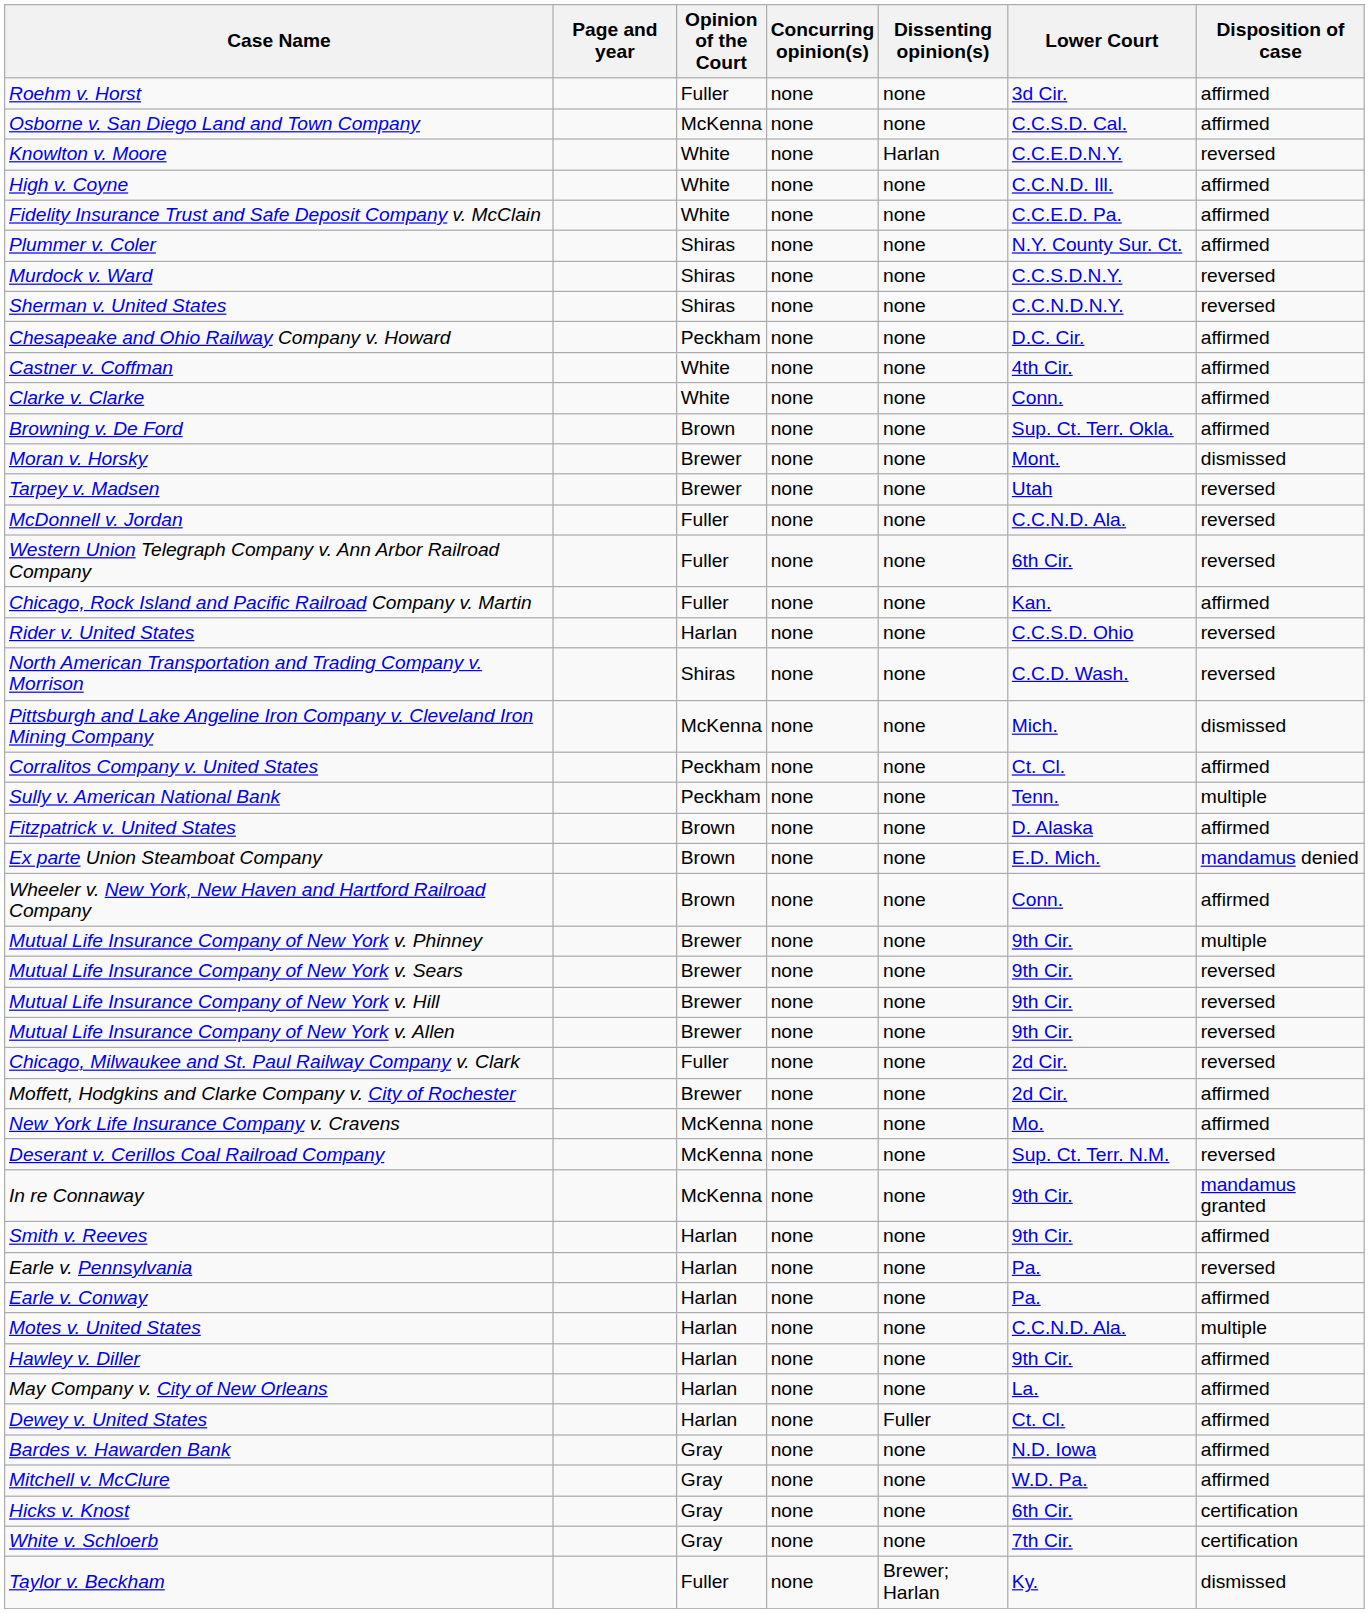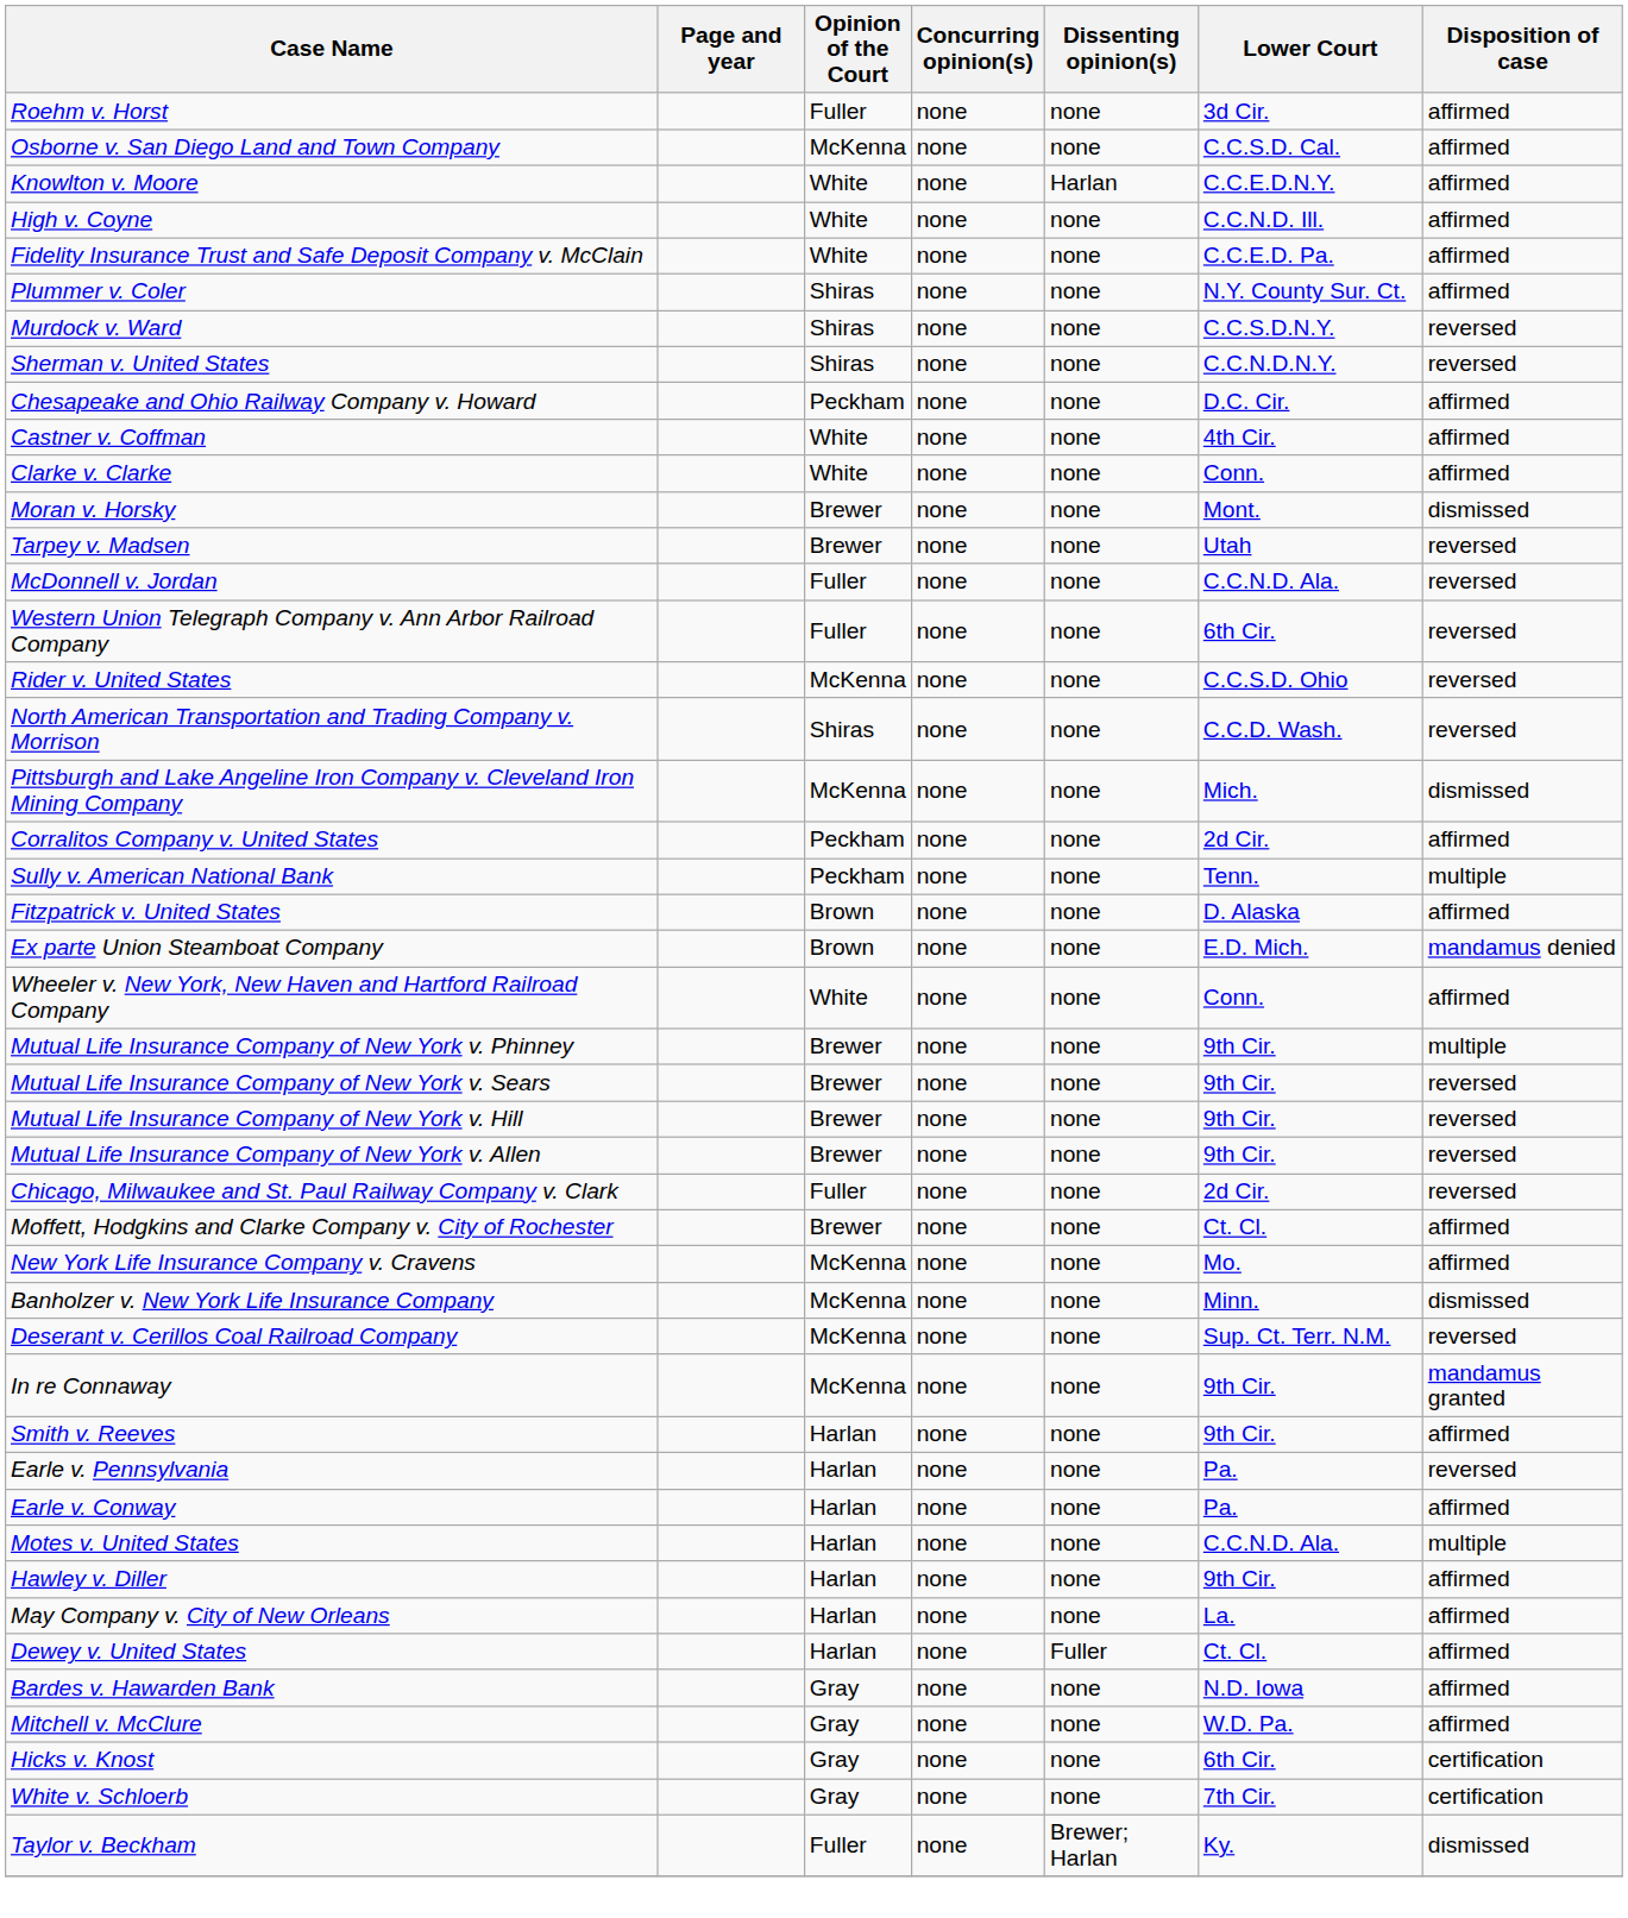Knowlton v. Moore | Disposition of case: reversed -> affirmed
- row: Browning v. De Ford | Brown | none | none | Sup. Ct. Terr. Okla. | affirmed
- row: Chicago, Rock Island and Pacific Railroad Company v. Martin | Fuller | none | none | Kan. | affirmed
Rider v. United States | Opinion of the Court: Harlan -> McKenna
Corralitos Company v. United States | Lower Court: Ct. Cl. -> 2d Cir.
Wheeler v. New York, New Haven and Hartford Railroad Company | Opinion of the Court: Brown -> White
Moffett, Hodgkins and Clarke Company v. City of Rochester | Lower Court: 2d Cir. -> Ct. Cl.
+ row: Banholzer v. New York Life Insurance Company | McKenna | none | none | Minn. | dismissed
